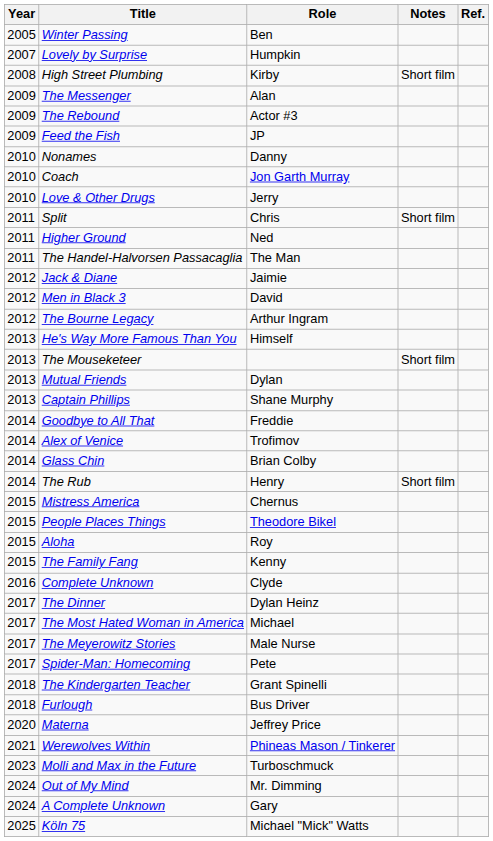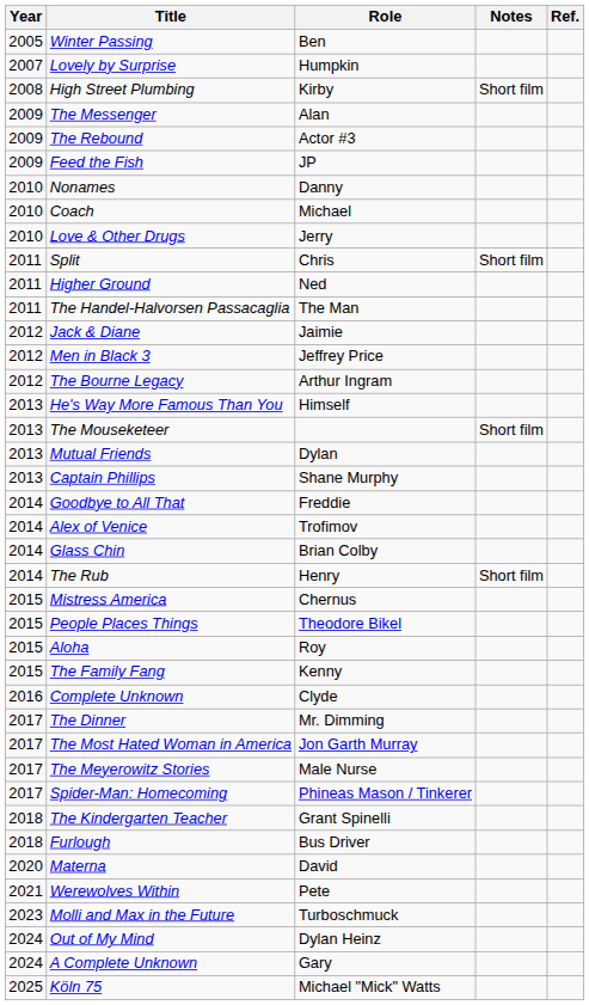Coach | Role: Jon Garth Murray -> Michael
Men in Black 3 | Role: David -> Jeffrey Price
The Dinner | Role: Dylan Heinz -> Mr. Dimming
The Most Hated Woman in America | Role: Michael -> Jon Garth Murray
Spider-Man: Homecoming | Role: Pete -> Phineas Mason / Tinkerer
Materna | Role: Jeffrey Price -> David
Werewolves Within | Role: Phineas Mason / Tinkerer -> Pete
Out of My Mind | Role: Mr. Dimming -> Dylan Heinz
